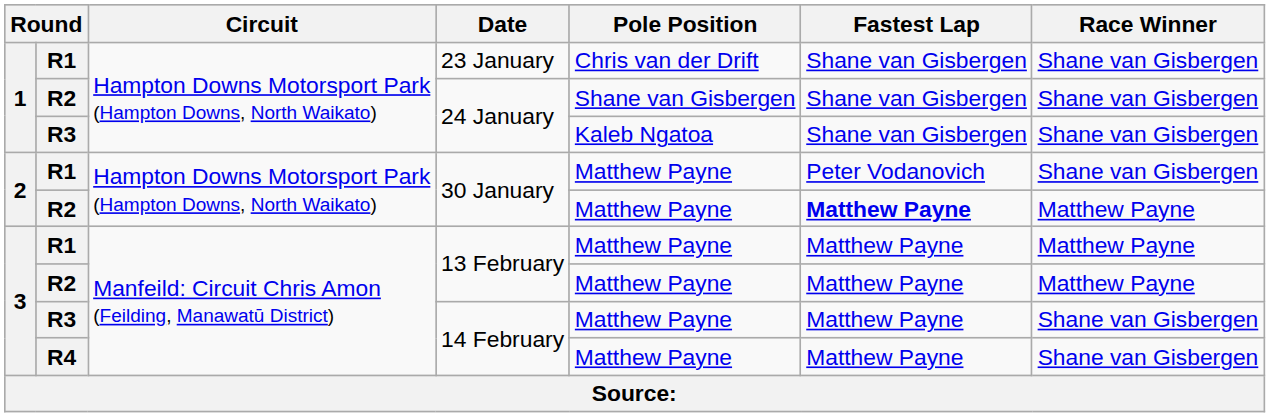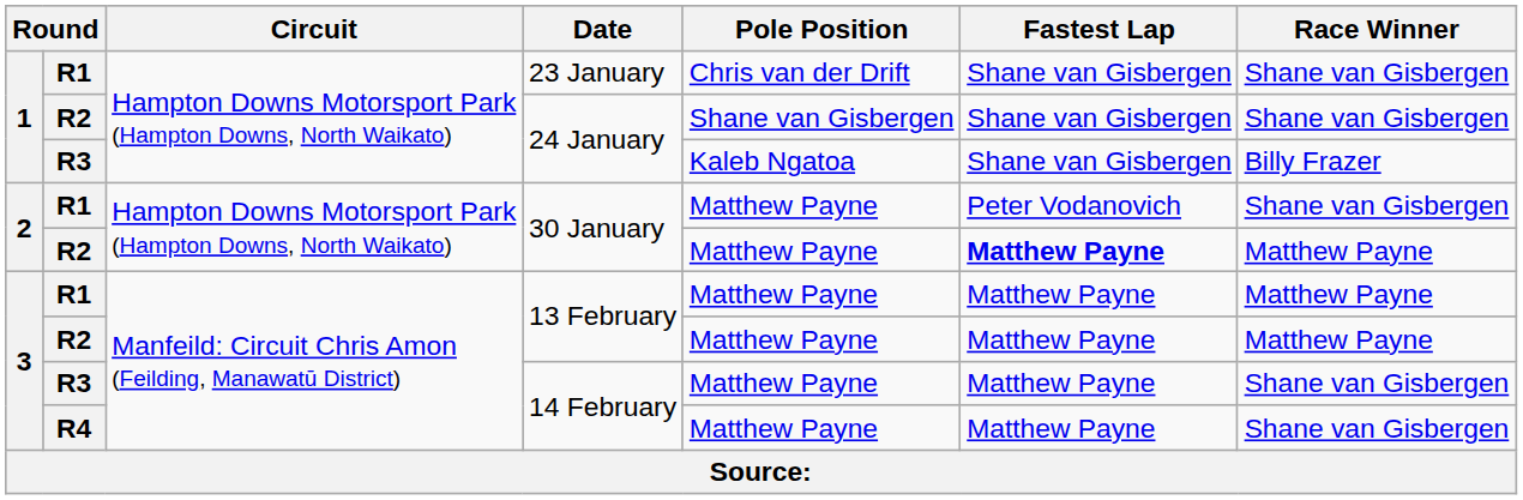R3 / 24 January | Race Winner: Shane van Gisbergen -> Billy Frazer
